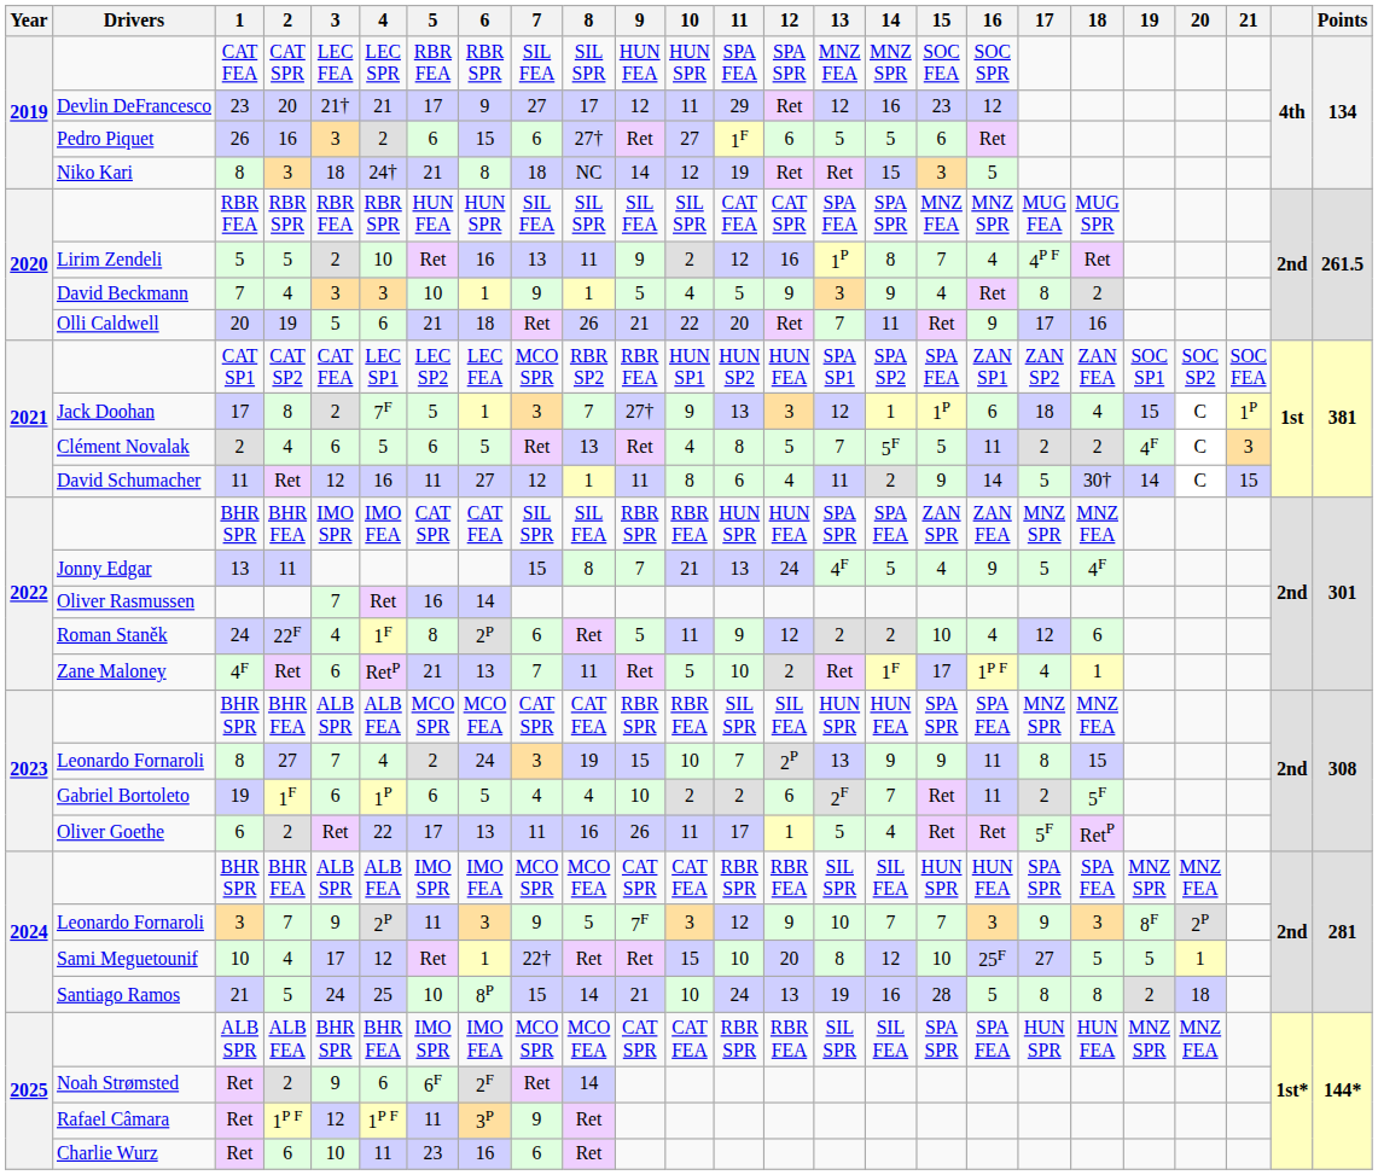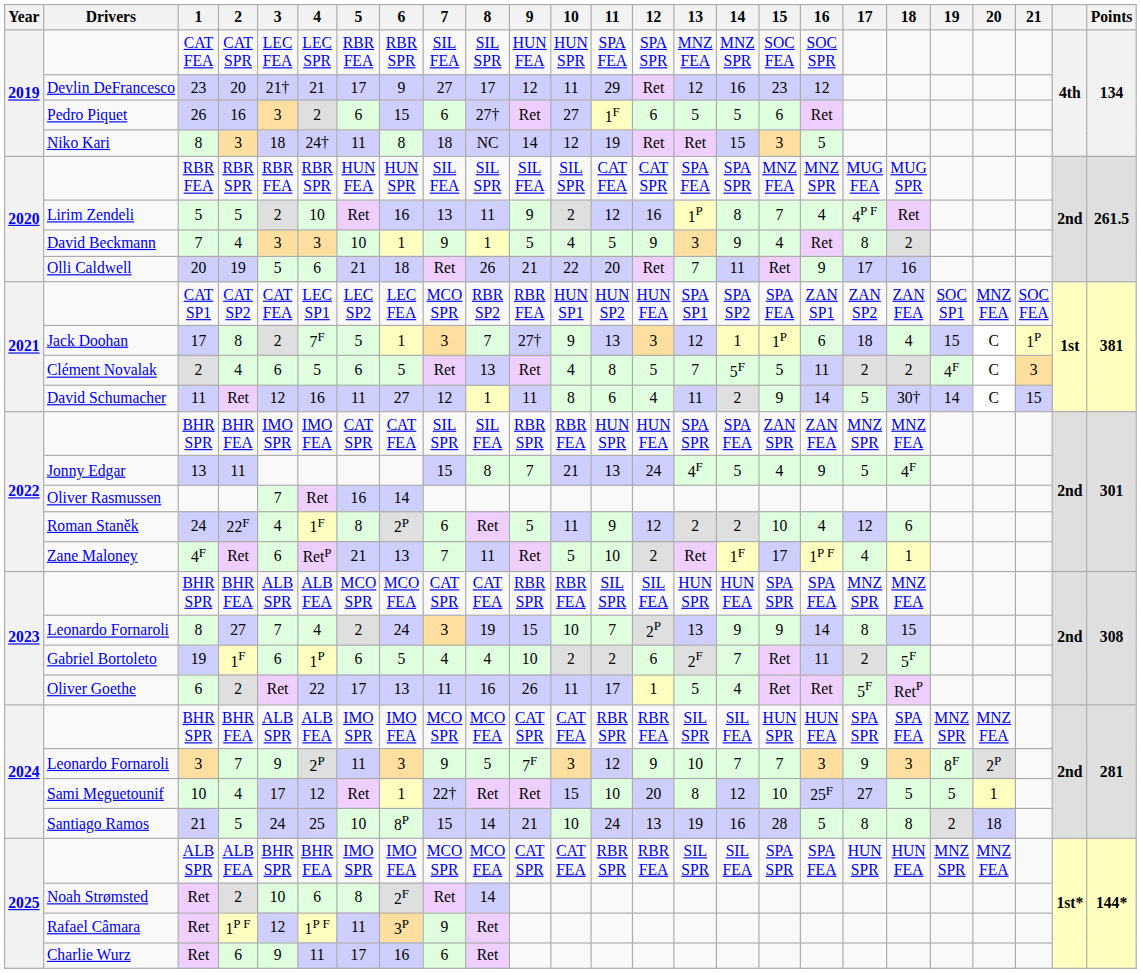Niko Kari / 8 | 5: 21 -> 11
CAT SP1 | 20: SOC SP2 -> MNZ FEA
Leonardo Fornaroli / 8 | 16: 11 -> 14
Noah Strømsted / Ret | 3: 9 -> 10
Noah Strømsted / Ret | 5: 6F -> 8
Charlie Wurz / Ret | 3: 10 -> 9
Charlie Wurz / Ret | 5: 23 -> 17
